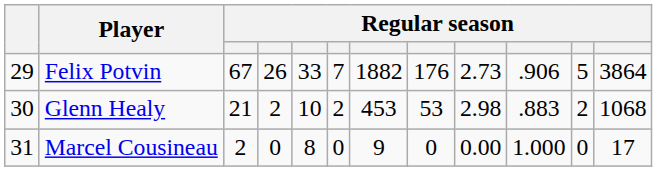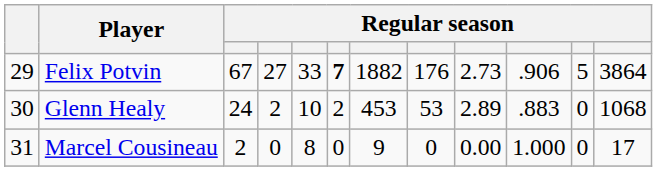Felix Potvin | column 4: 26 -> 27
Felix Potvin | column 6: normal -> bold
Glenn Healy | column 3: 21 -> 24
Glenn Healy | column 9: 2.98 -> 2.89
Glenn Healy | column 11: 2 -> 0
